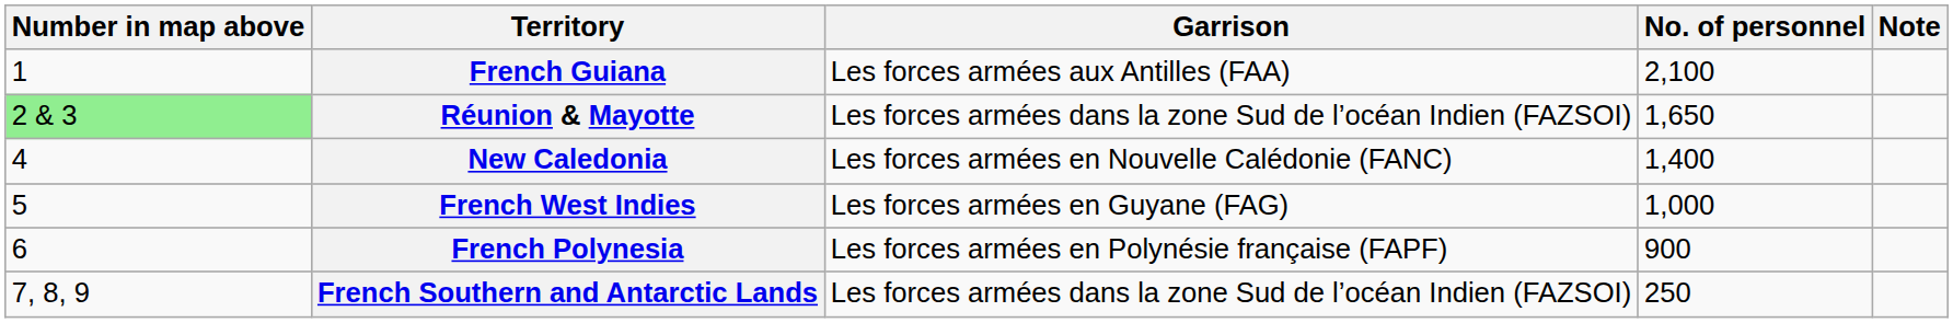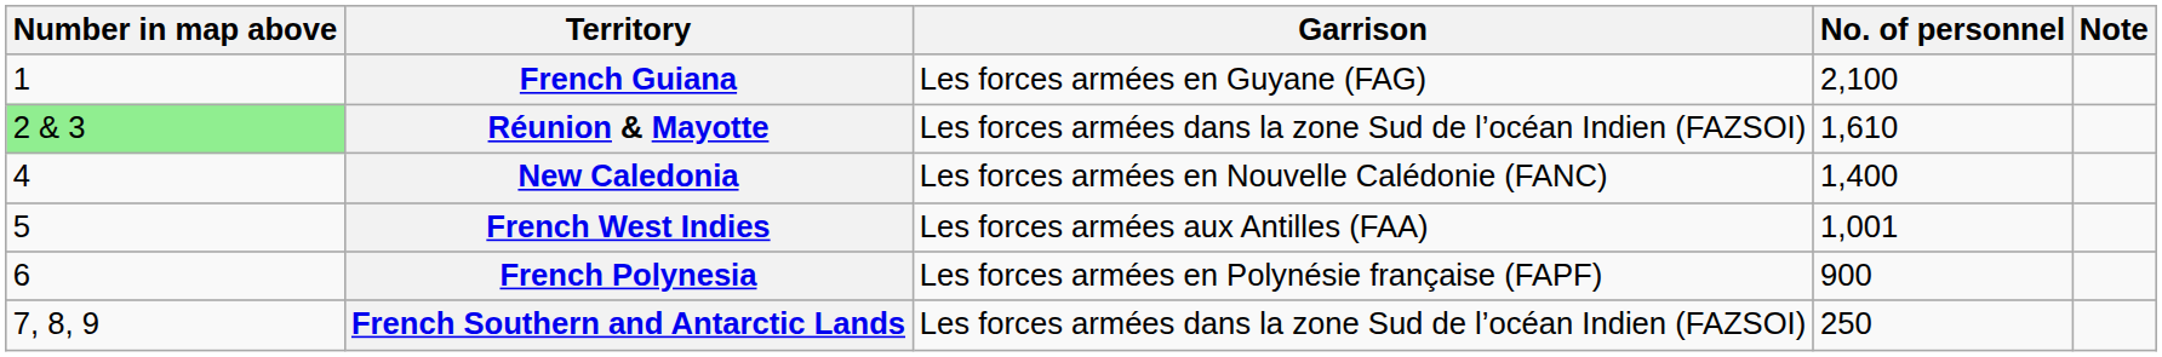French Guiana | Garrison: Les forces armées aux Antilles (FAA) -> Les forces armées en Guyane (FAG)
Réunion & Mayotte | No. of personnel: 1,650 -> 1,610
French West Indies | Garrison: Les forces armées en Guyane (FAG) -> Les forces armées aux Antilles (FAA)
French West Indies | No. of personnel: 1,000 -> 1,001
